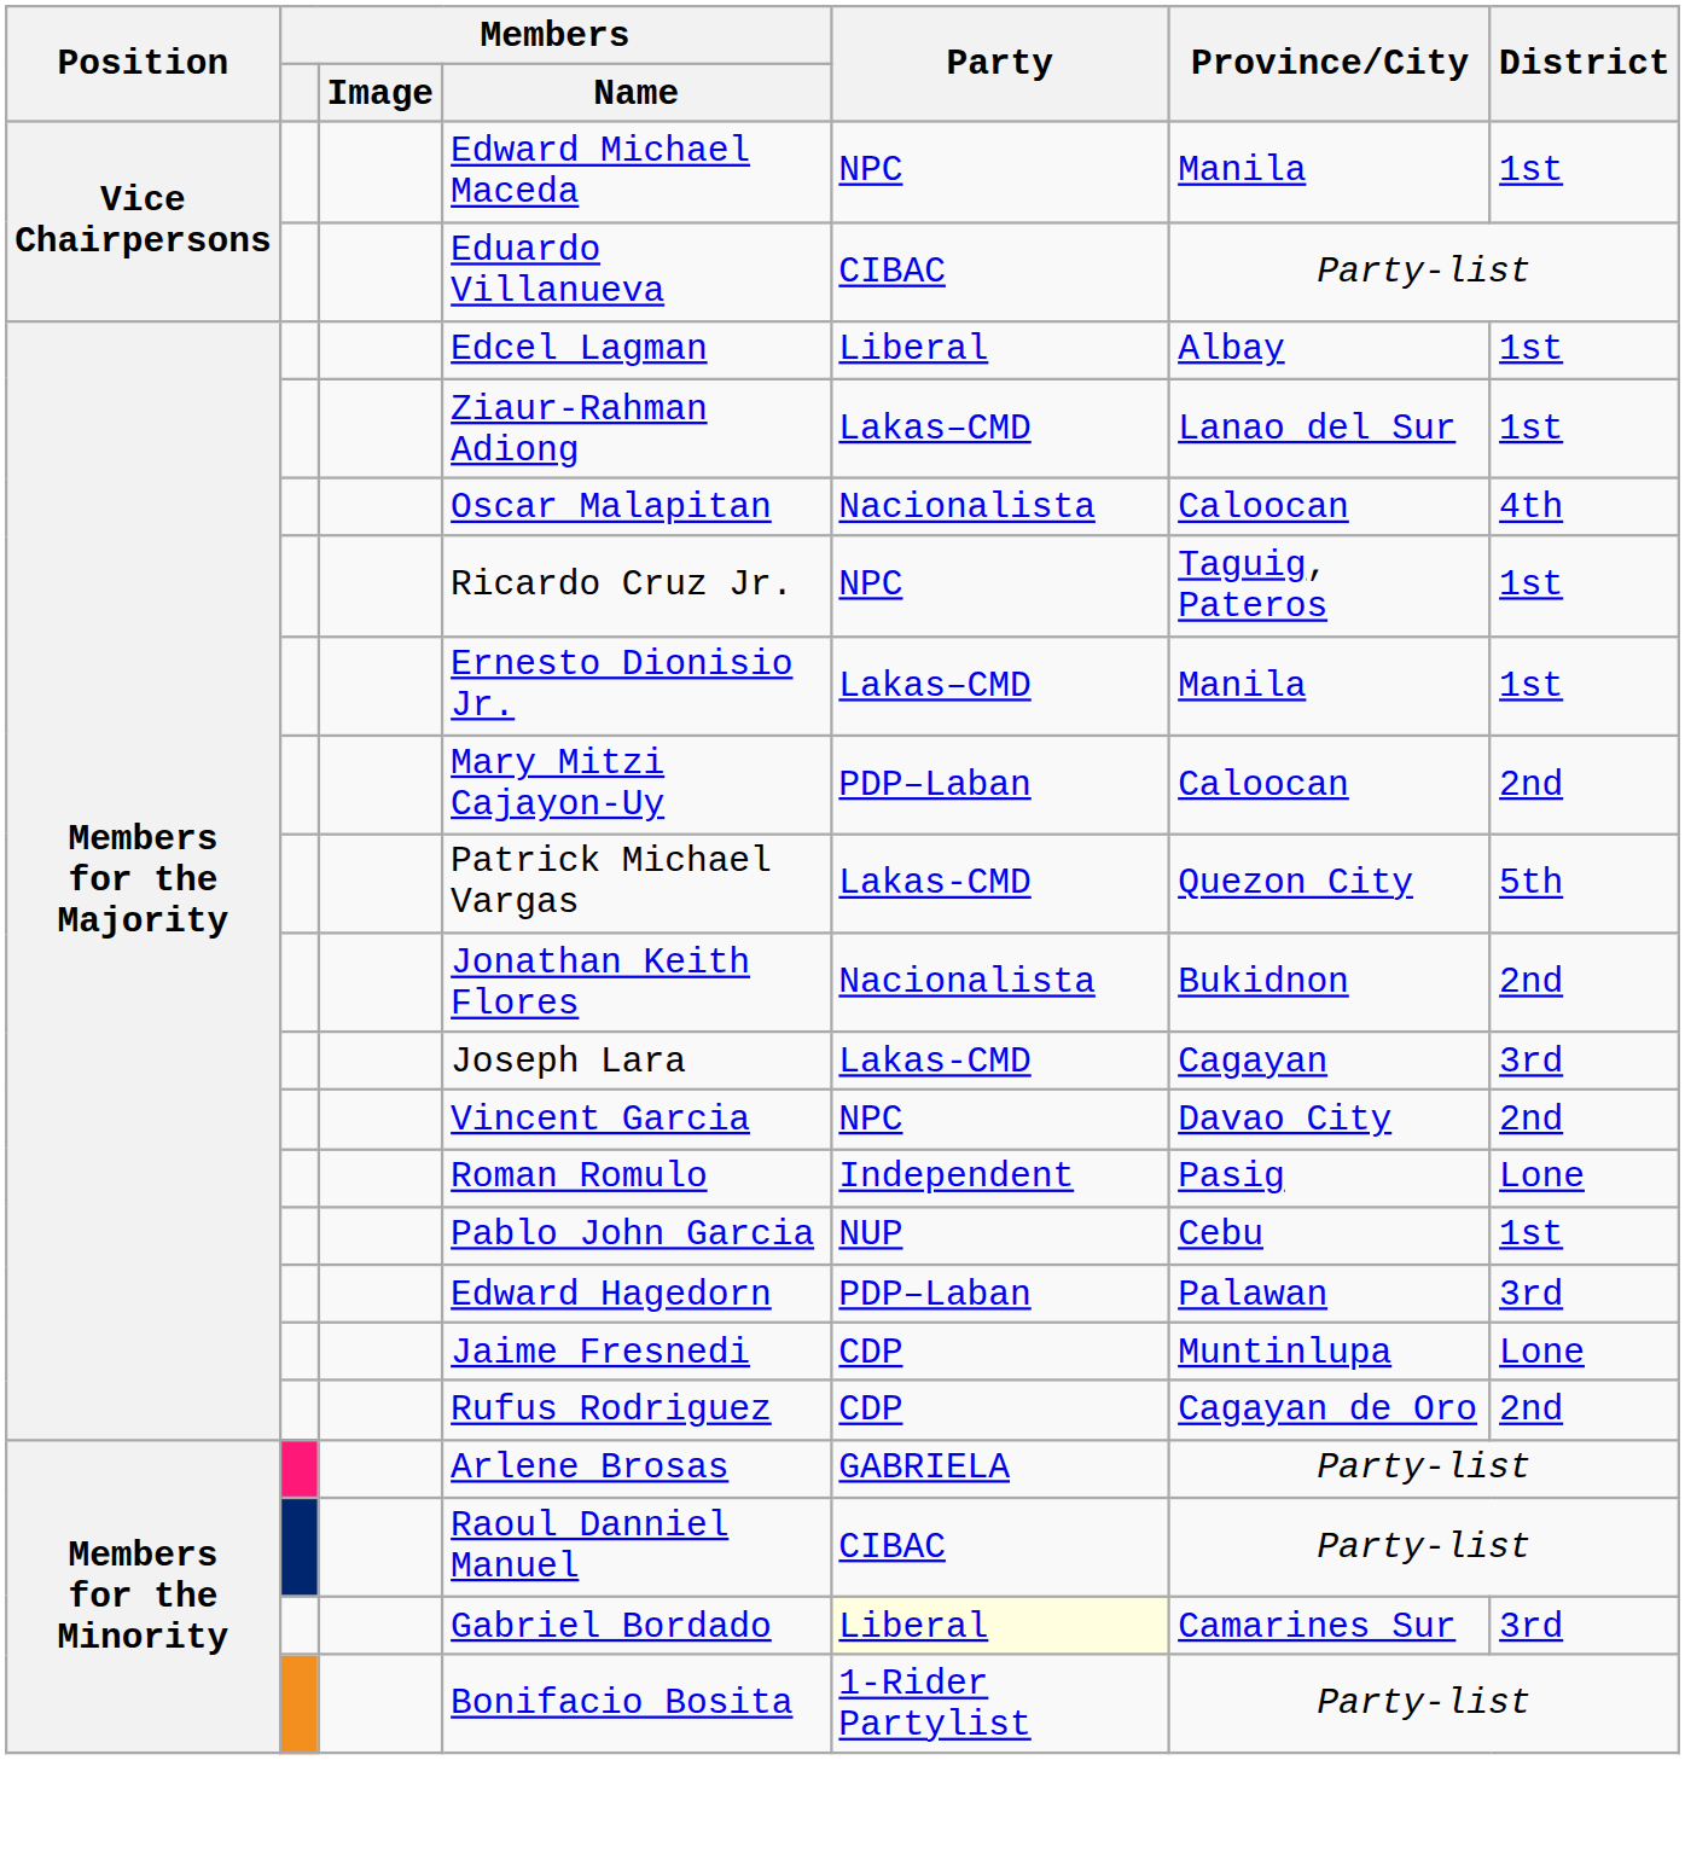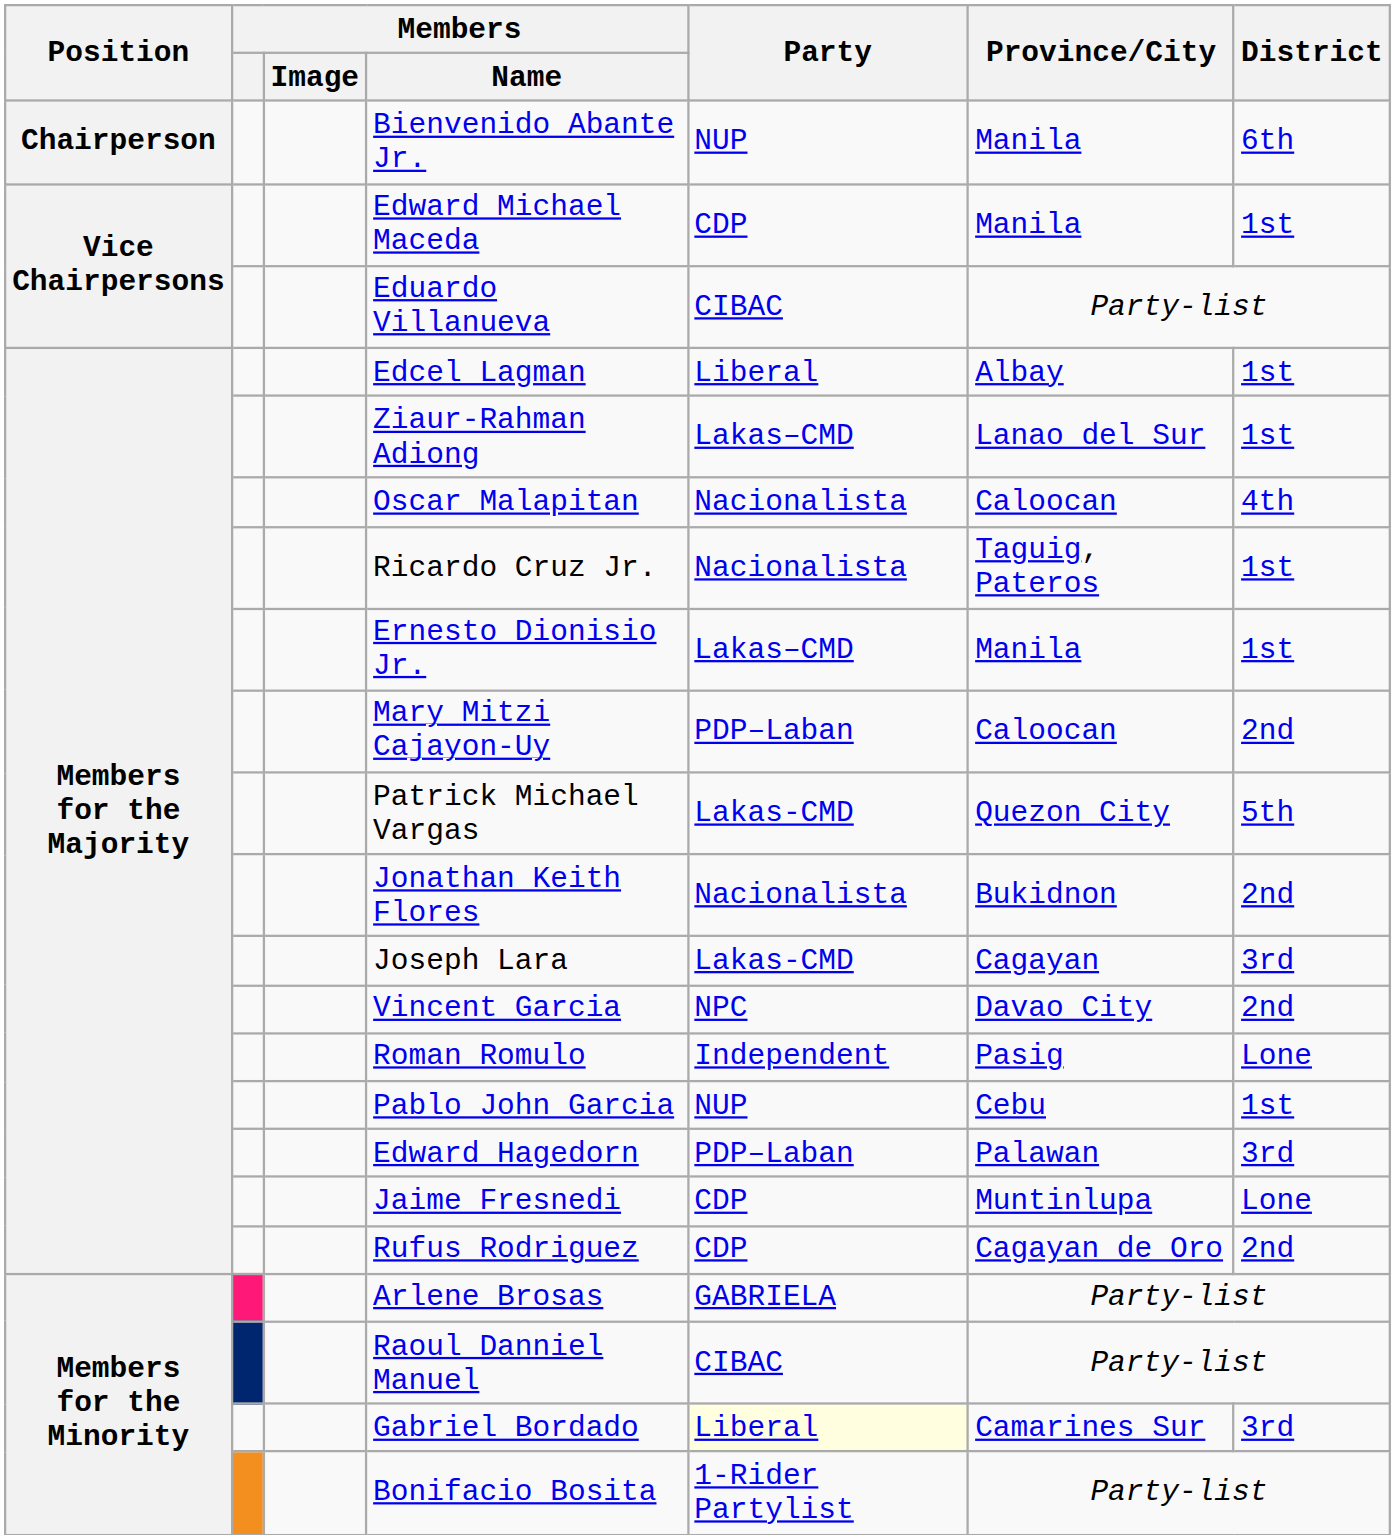+ row: Chairperson | Bienvenido Abante Jr. | NUP | Manila | 6th
Edward Michael Maceda | Party: NPC -> CDP
Ricardo Cruz Jr. | Party: NPC -> Nacionalista
